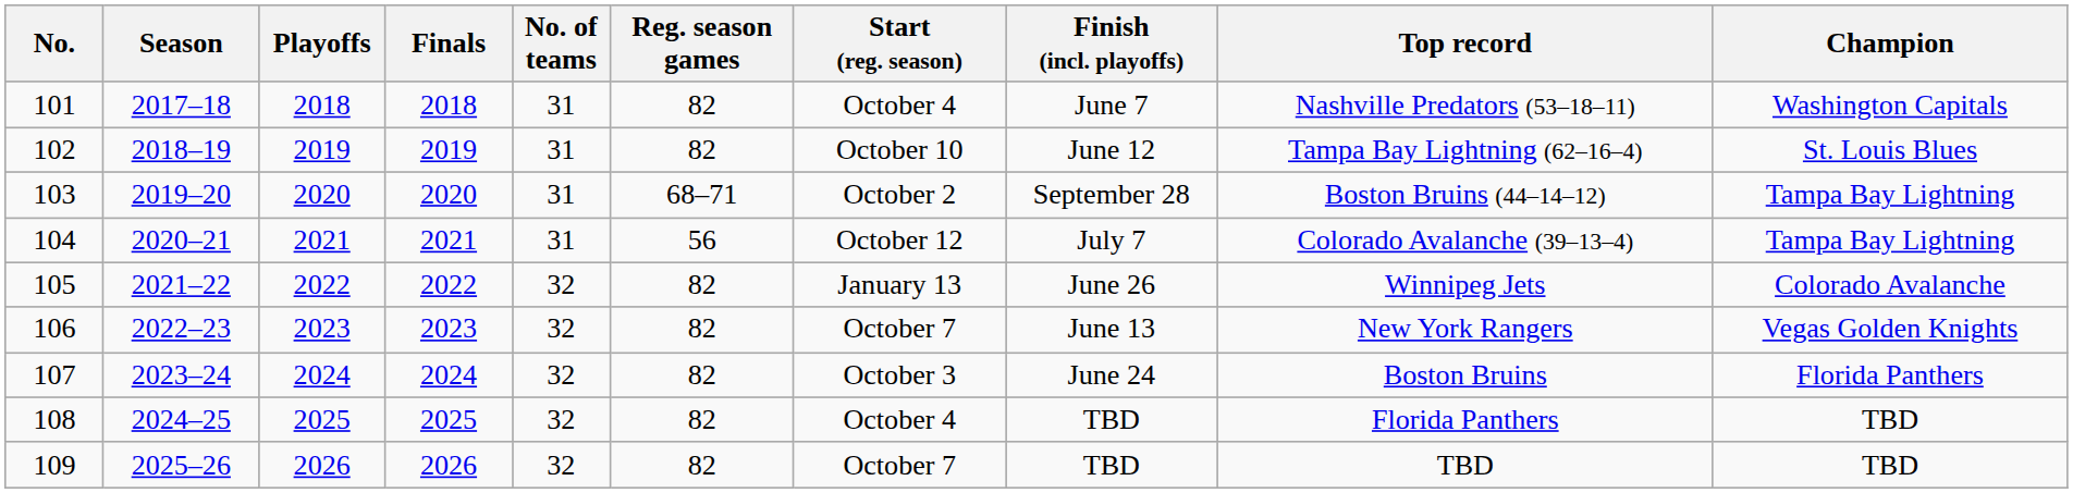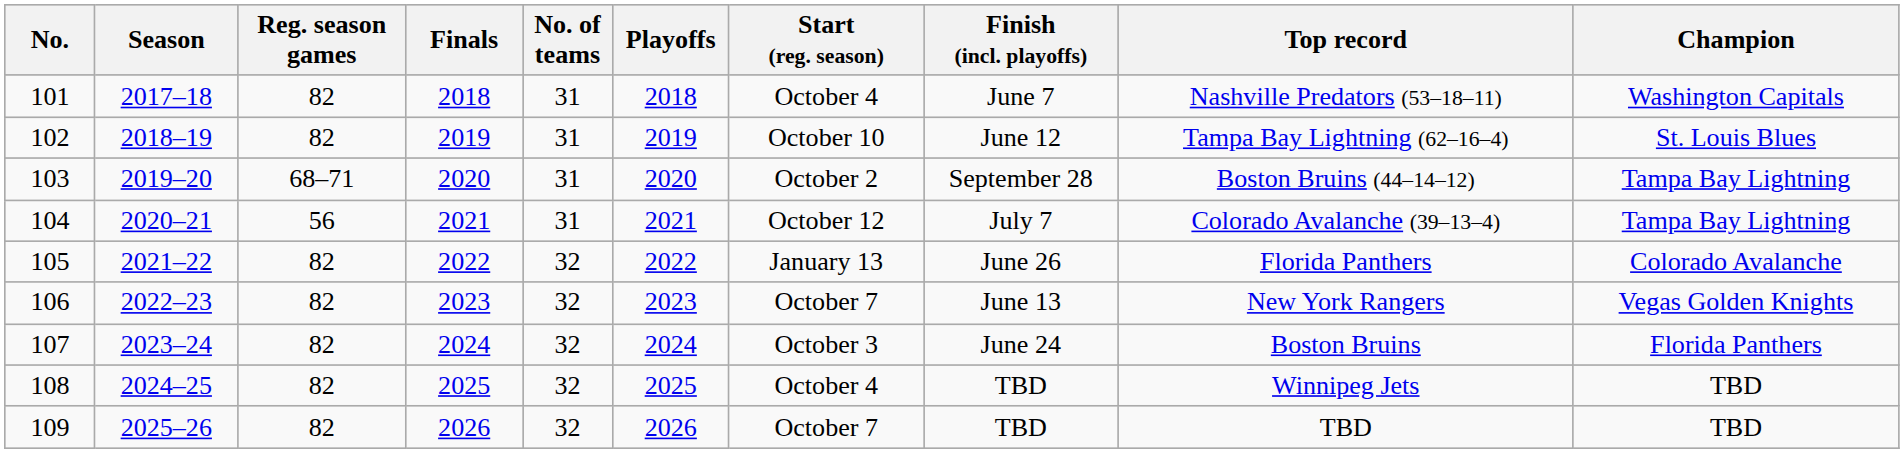columns swapped: Playoffs <-> Reg. season games
105 | Top record: Winnipeg Jets -> Florida Panthers
108 | Top record: Florida Panthers -> Winnipeg Jets
